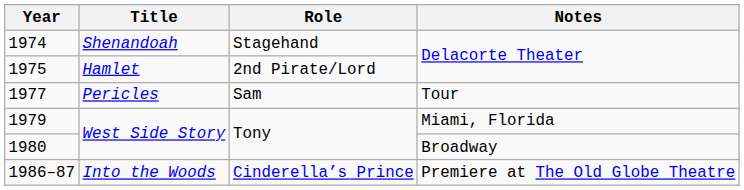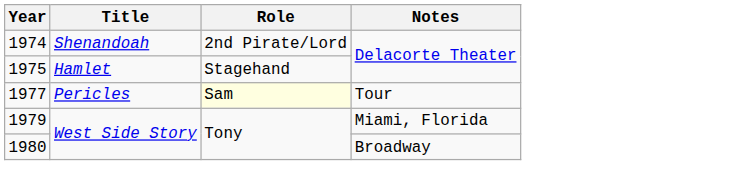1974 | Role: Stagehand -> 2nd Pirate/Lord
1975 | Role: 2nd Pirate/Lord -> Stagehand
1977 | Role: no background -> lightyellow background
- row: 1986–87 | Into the Woods | Cinderella’s Prince | Premiere at The Old Globe Theatre
